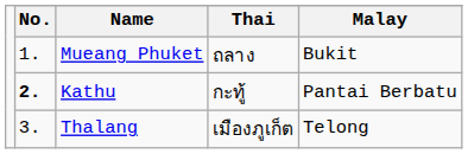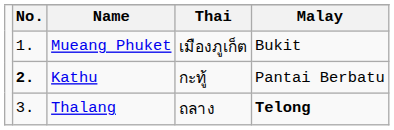Mueang Phuket | column 4: ถลาง -> เมืองภูเก็ต
Thalang | column 4: เมืองภูเก็ต -> ถลาง
Thalang | column 5: normal -> bold
